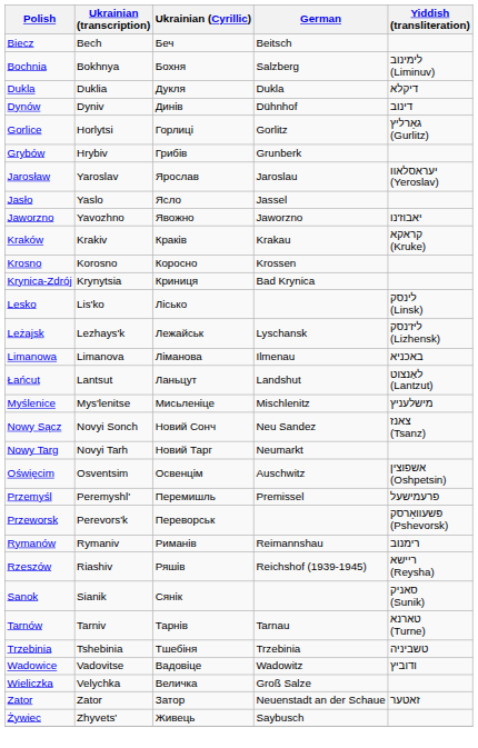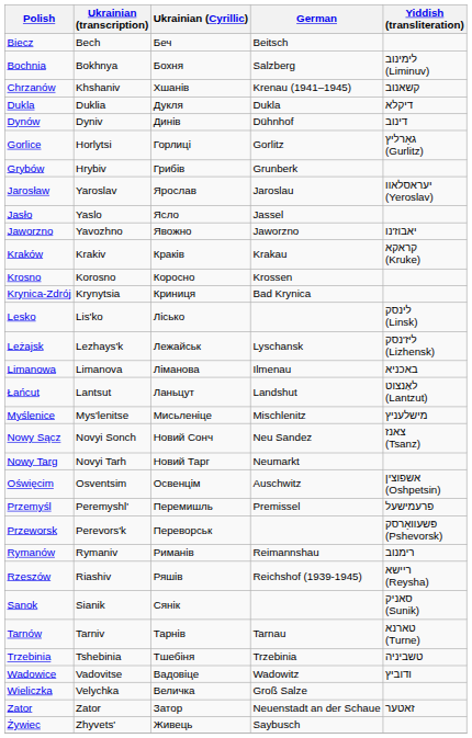+ row: Chrzanów | Khshaniv | Хшанів | Krenau (1941–1945) | קשאנוב
